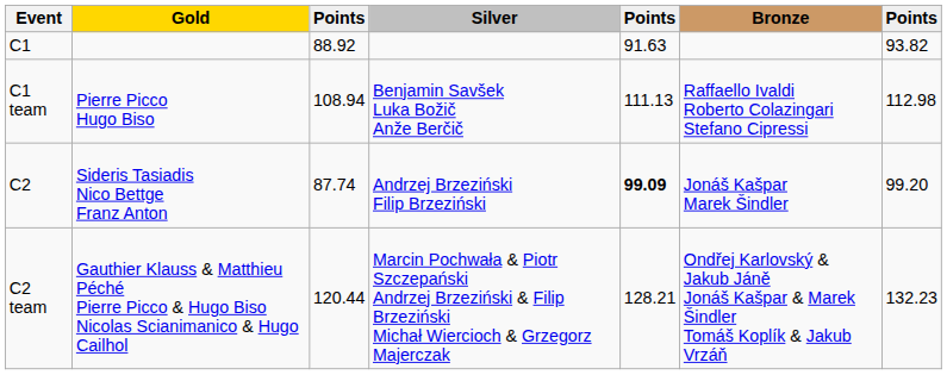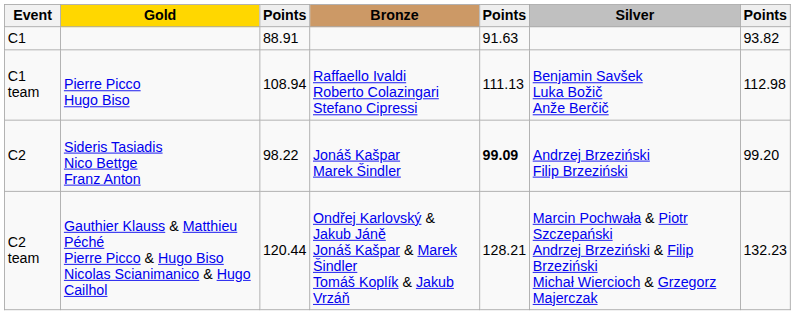columns swapped: Silver <-> Bronze
C1 | column 3: 88.92 -> 88.91
C2 | column 3: 87.74 -> 98.22
